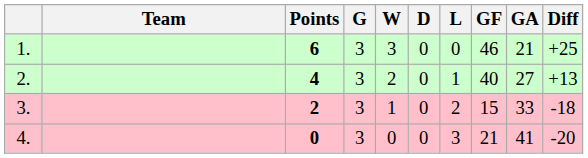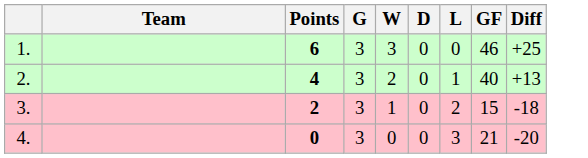- column: GA | 21 | 27 | 33 | 41
